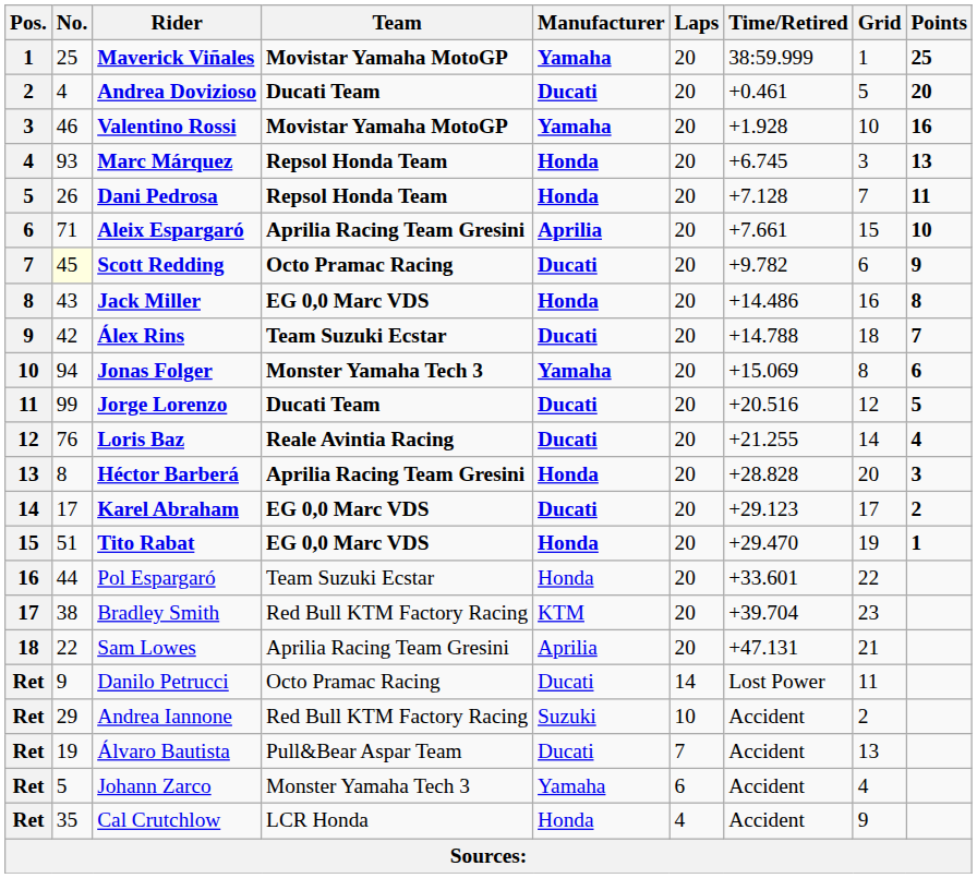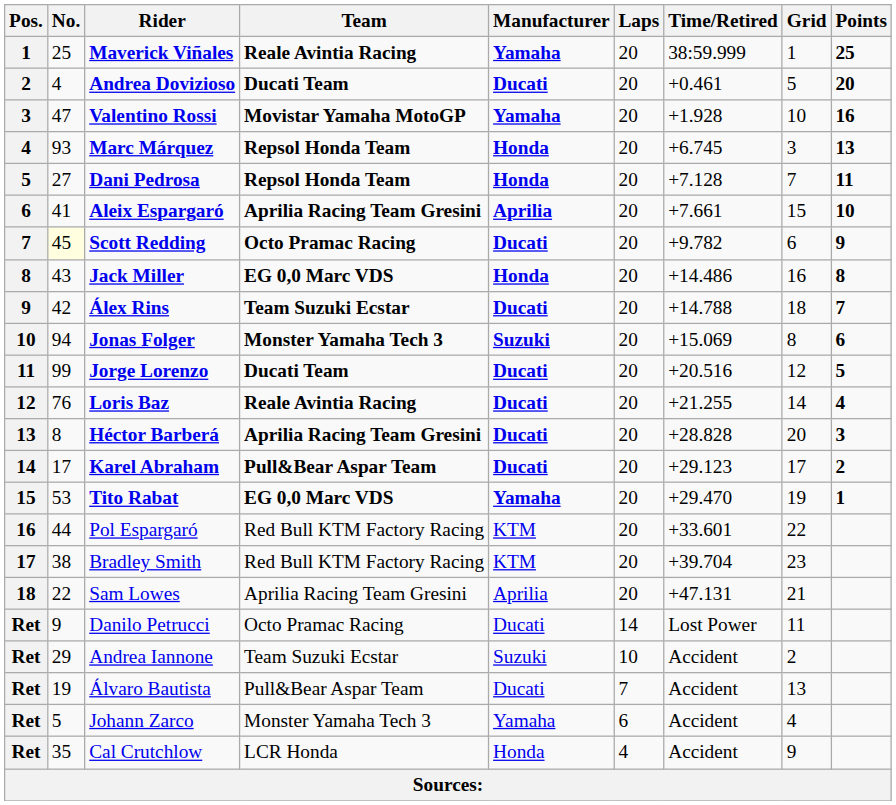Maverick Viñales | Team: Movistar Yamaha MotoGP -> Reale Avintia Racing
Valentino Rossi | No.: 46 -> 47
Dani Pedrosa | No.: 26 -> 27
Aleix Espargaró | No.: 71 -> 41
Jonas Folger | Manufacturer: Yamaha -> Suzuki
Héctor Barberá | Manufacturer: Honda -> Ducati
Karel Abraham | Team: EG 0,0 Marc VDS -> Pull&Bear Aspar Team
Tito Rabat | No.: 51 -> 53
Tito Rabat | Manufacturer: Honda -> Yamaha
Pol Espargaró | Team: Team Suzuki Ecstar -> Red Bull KTM Factory Racing
Pol Espargaró | Manufacturer: Honda -> KTM
Andrea Iannone | Team: Red Bull KTM Factory Racing -> Team Suzuki Ecstar
